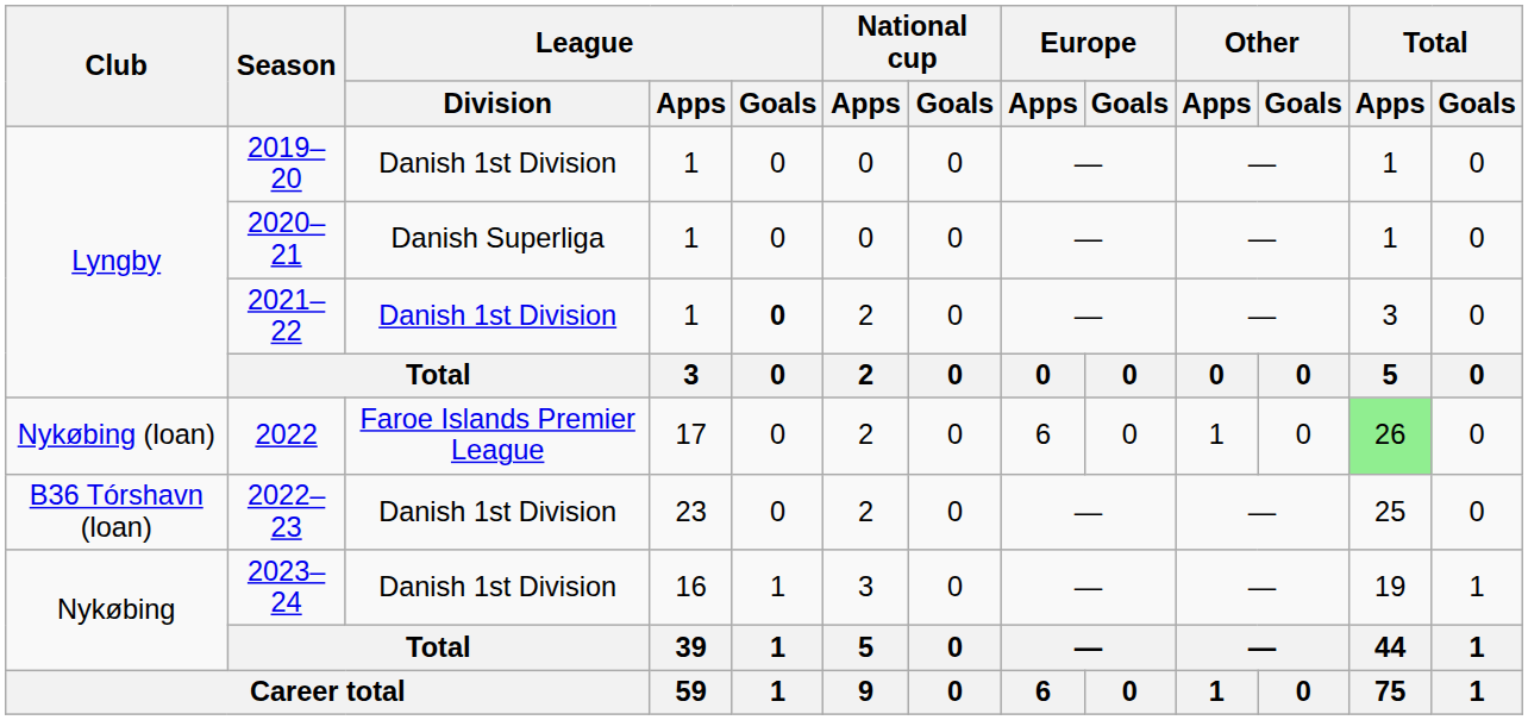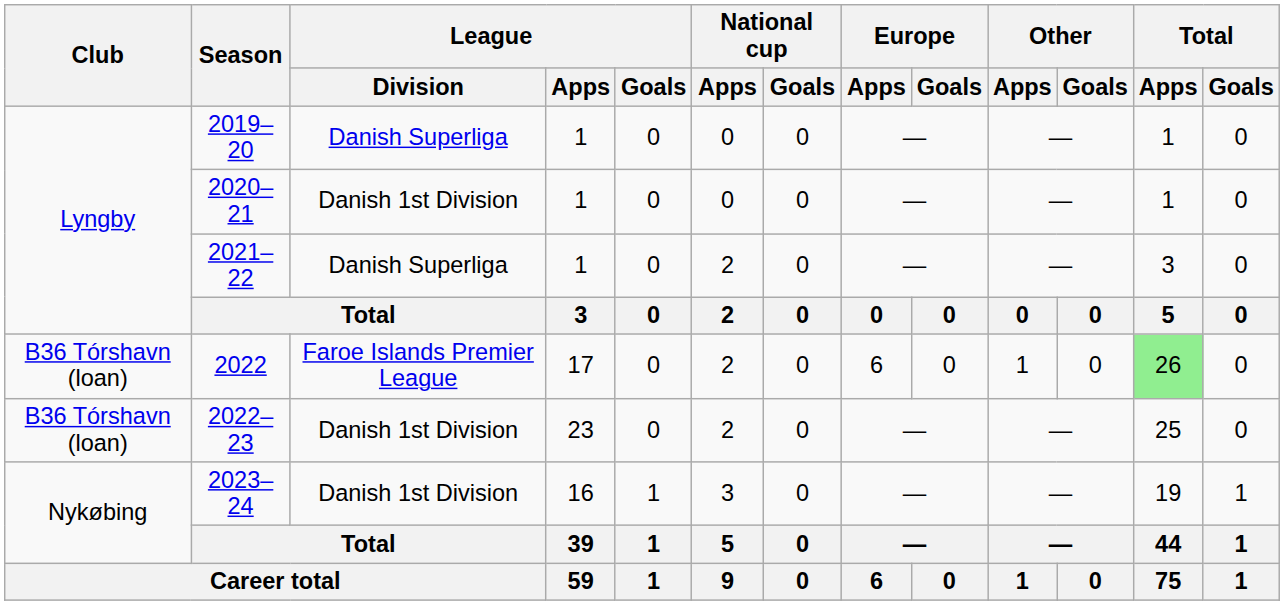2019–20 | League / Division: Danish 1st Division -> Danish Superliga
2020–21 | League / Division: Danish Superliga -> Danish 1st Division
2021–22 | League / Division: Danish 1st Division -> Danish Superliga
2021–22 | League / Goals: bold -> normal
2022 | Club: Nykøbing (loan) -> B36 Tórshavn (loan)
